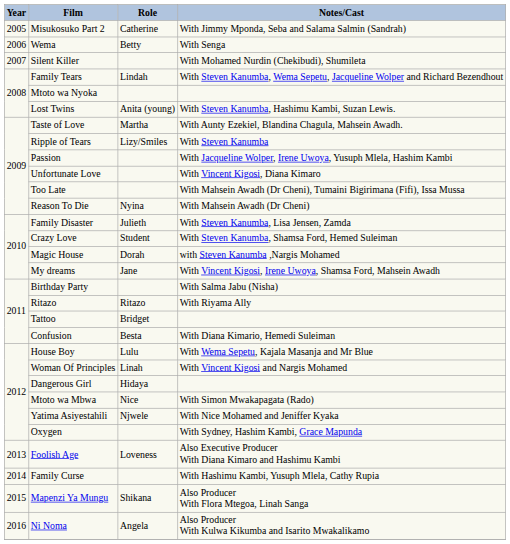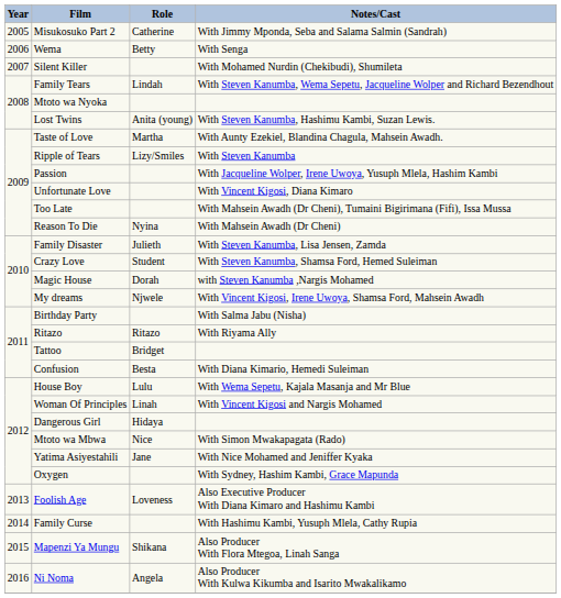My dreams | Role: Jane -> Njwele
Yatima Asiyestahili | Role: Njwele -> Jane
